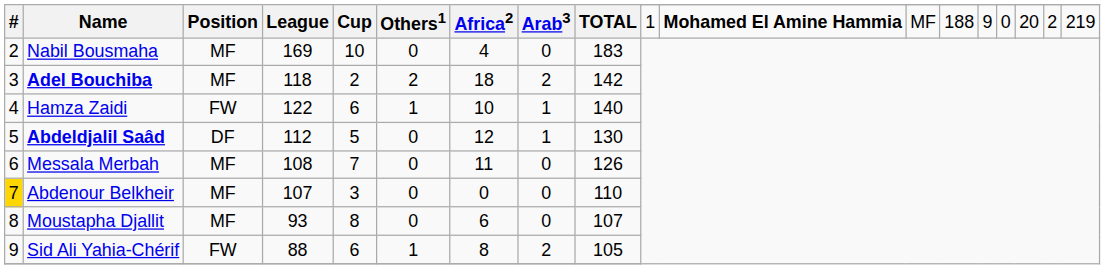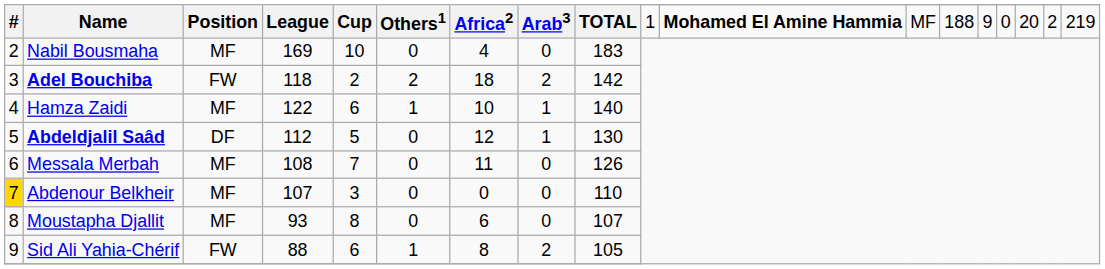Adel Bouchiba | Position: MF -> FW
Hamza Zaidi | Position: FW -> MF
